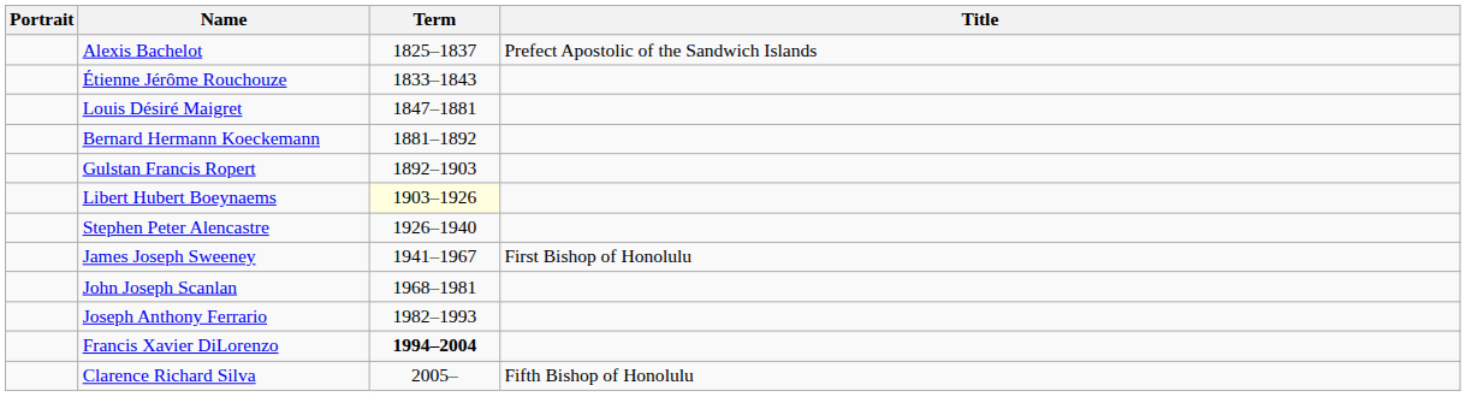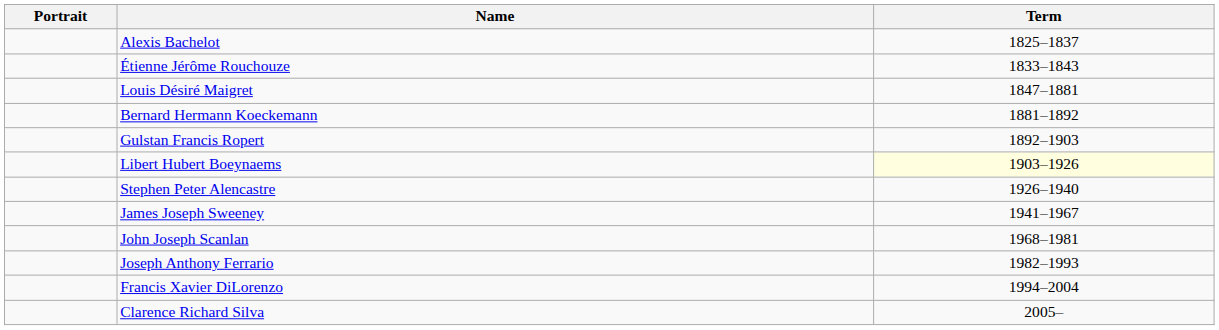- column: Title | Prefect Apostolic of the Sandwich Islands | First Bishop of Honolulu | Fifth Bishop of Honolulu
Francis Xavier DiLorenzo | Term: bold -> normal
